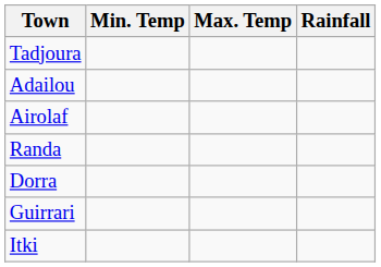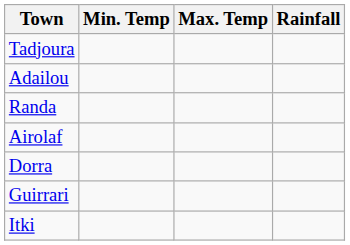rows swapped: Randa <-> Airolaf
